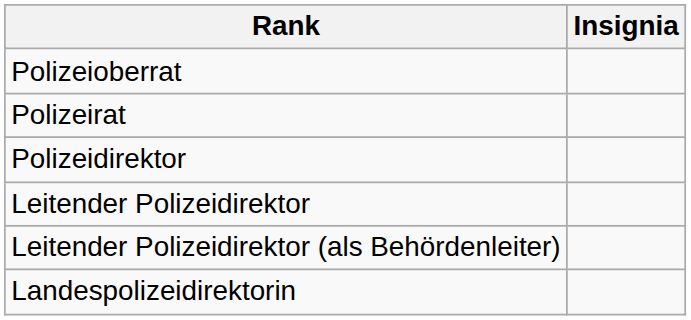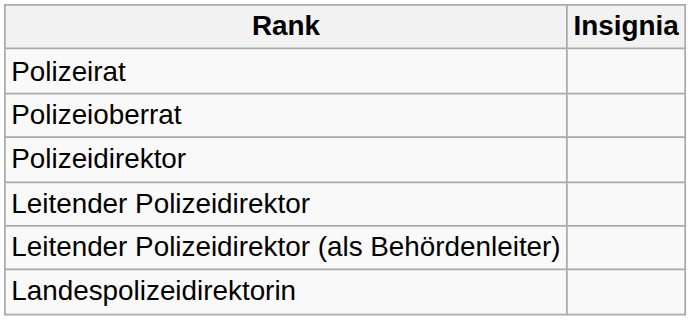rows swapped: Polizeirat <-> Polizeioberrat
